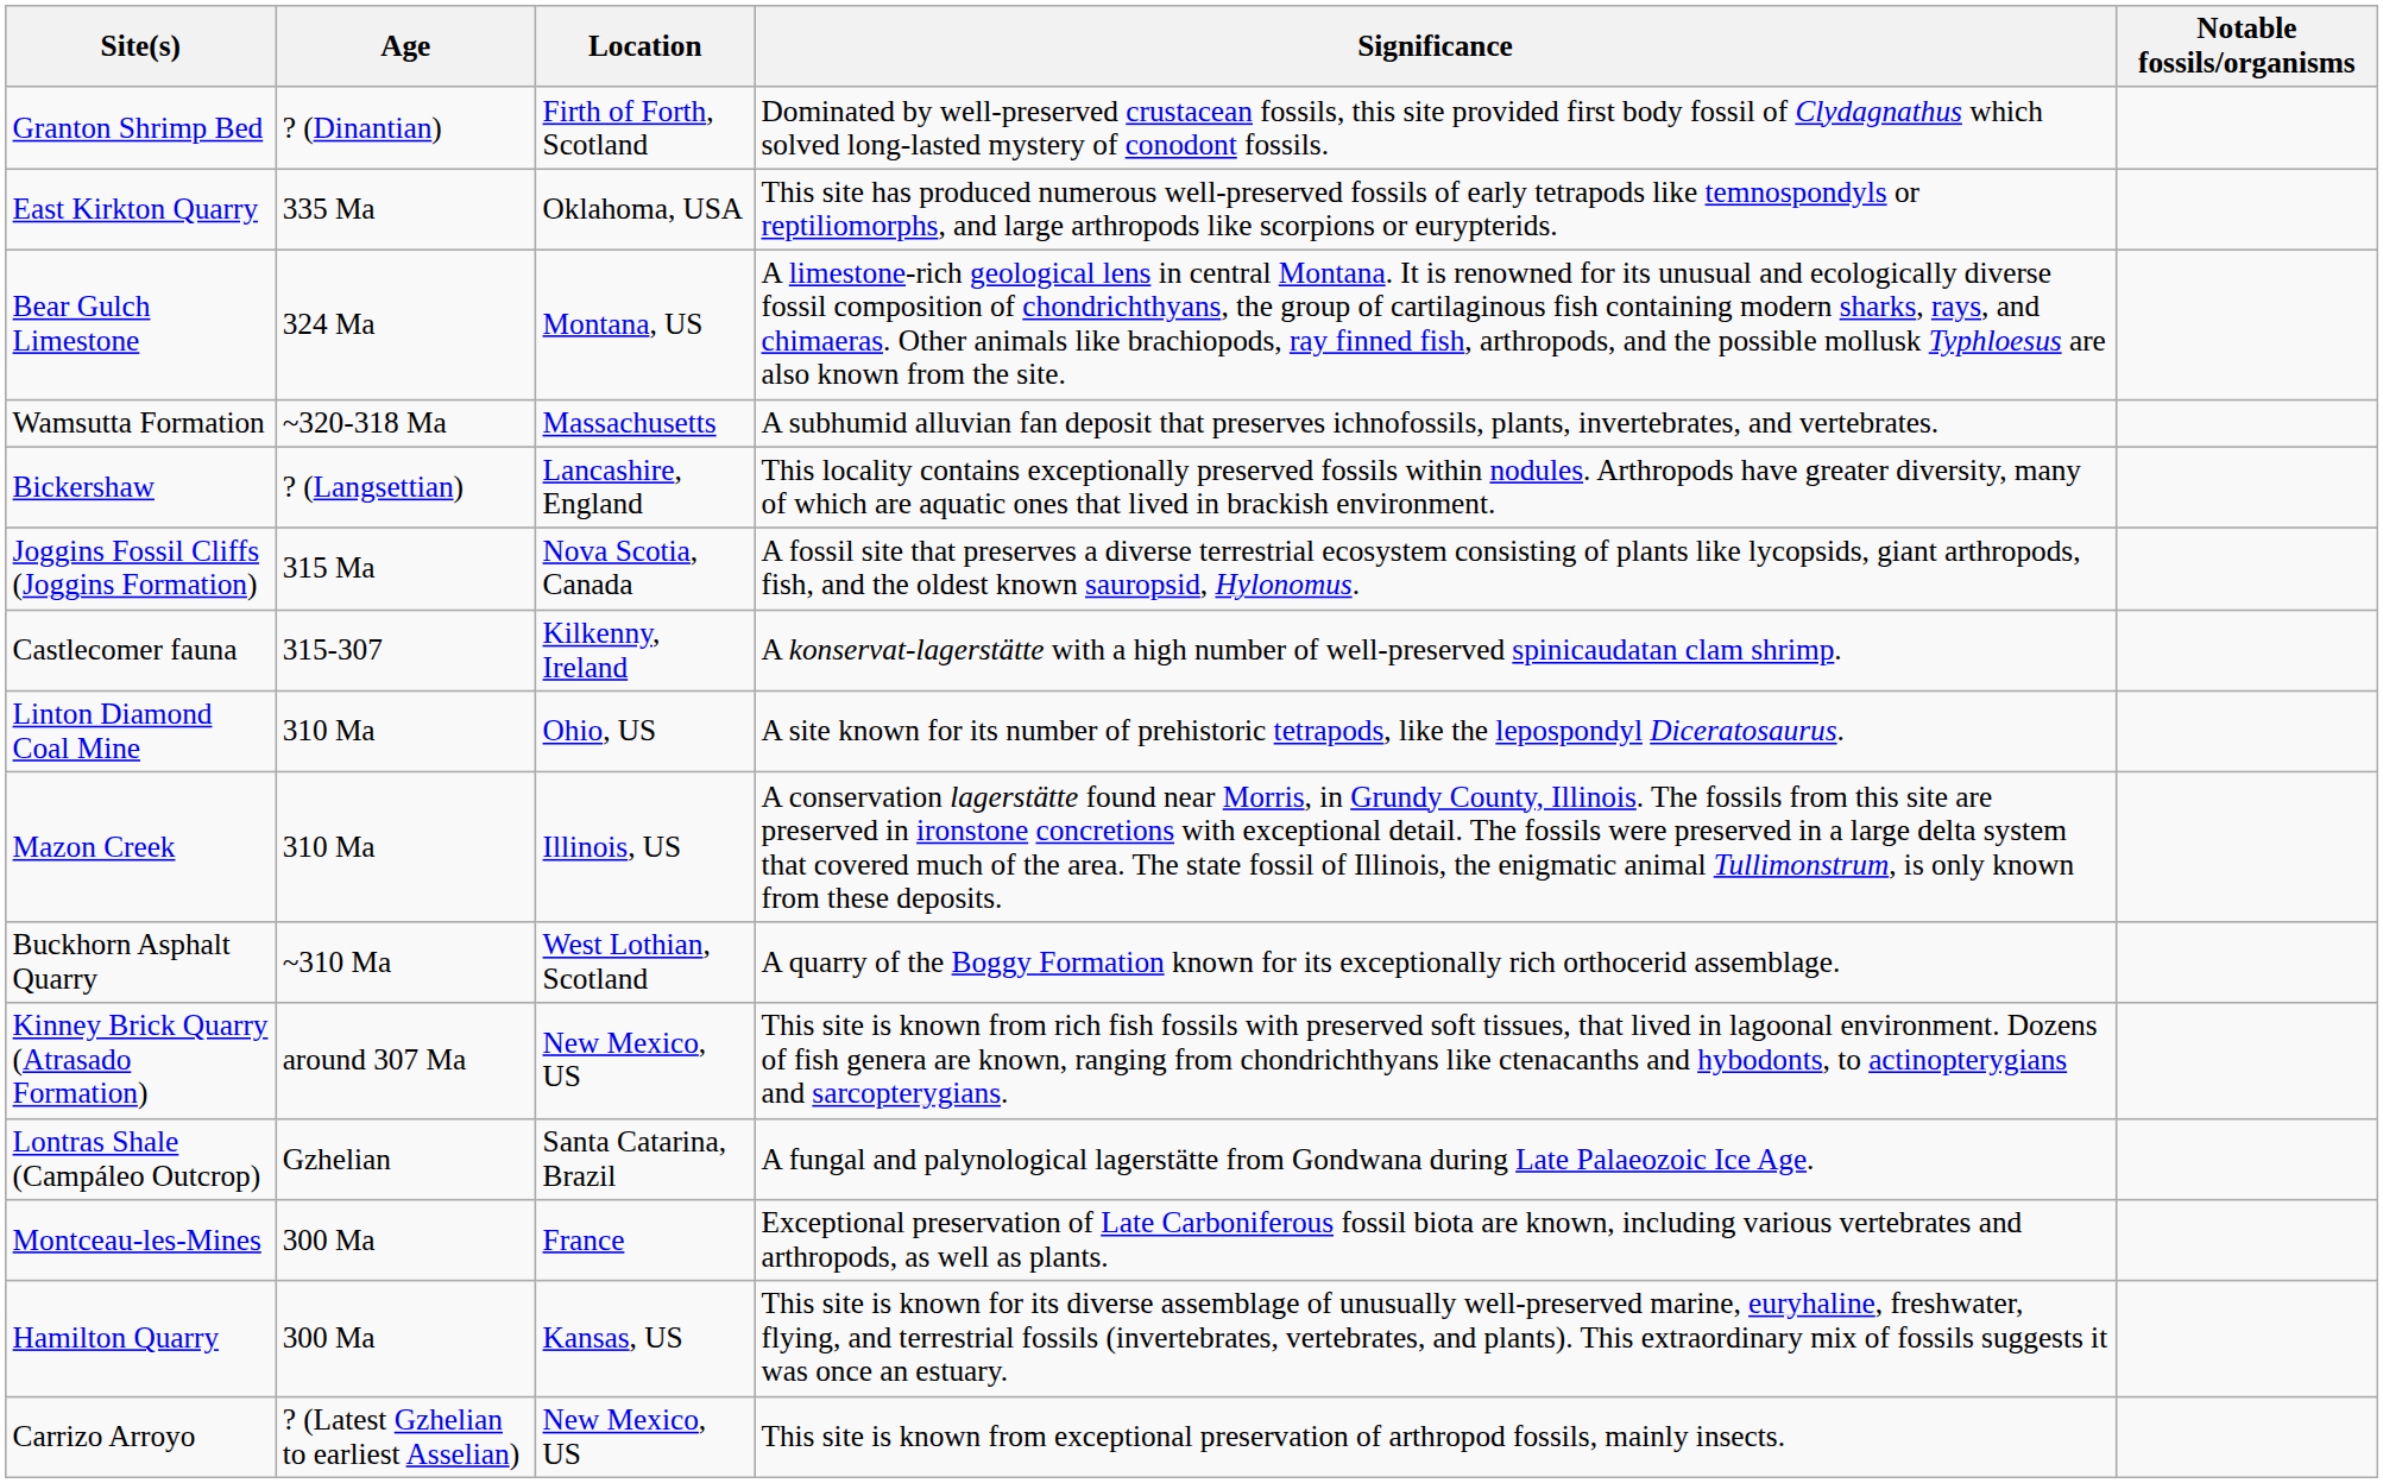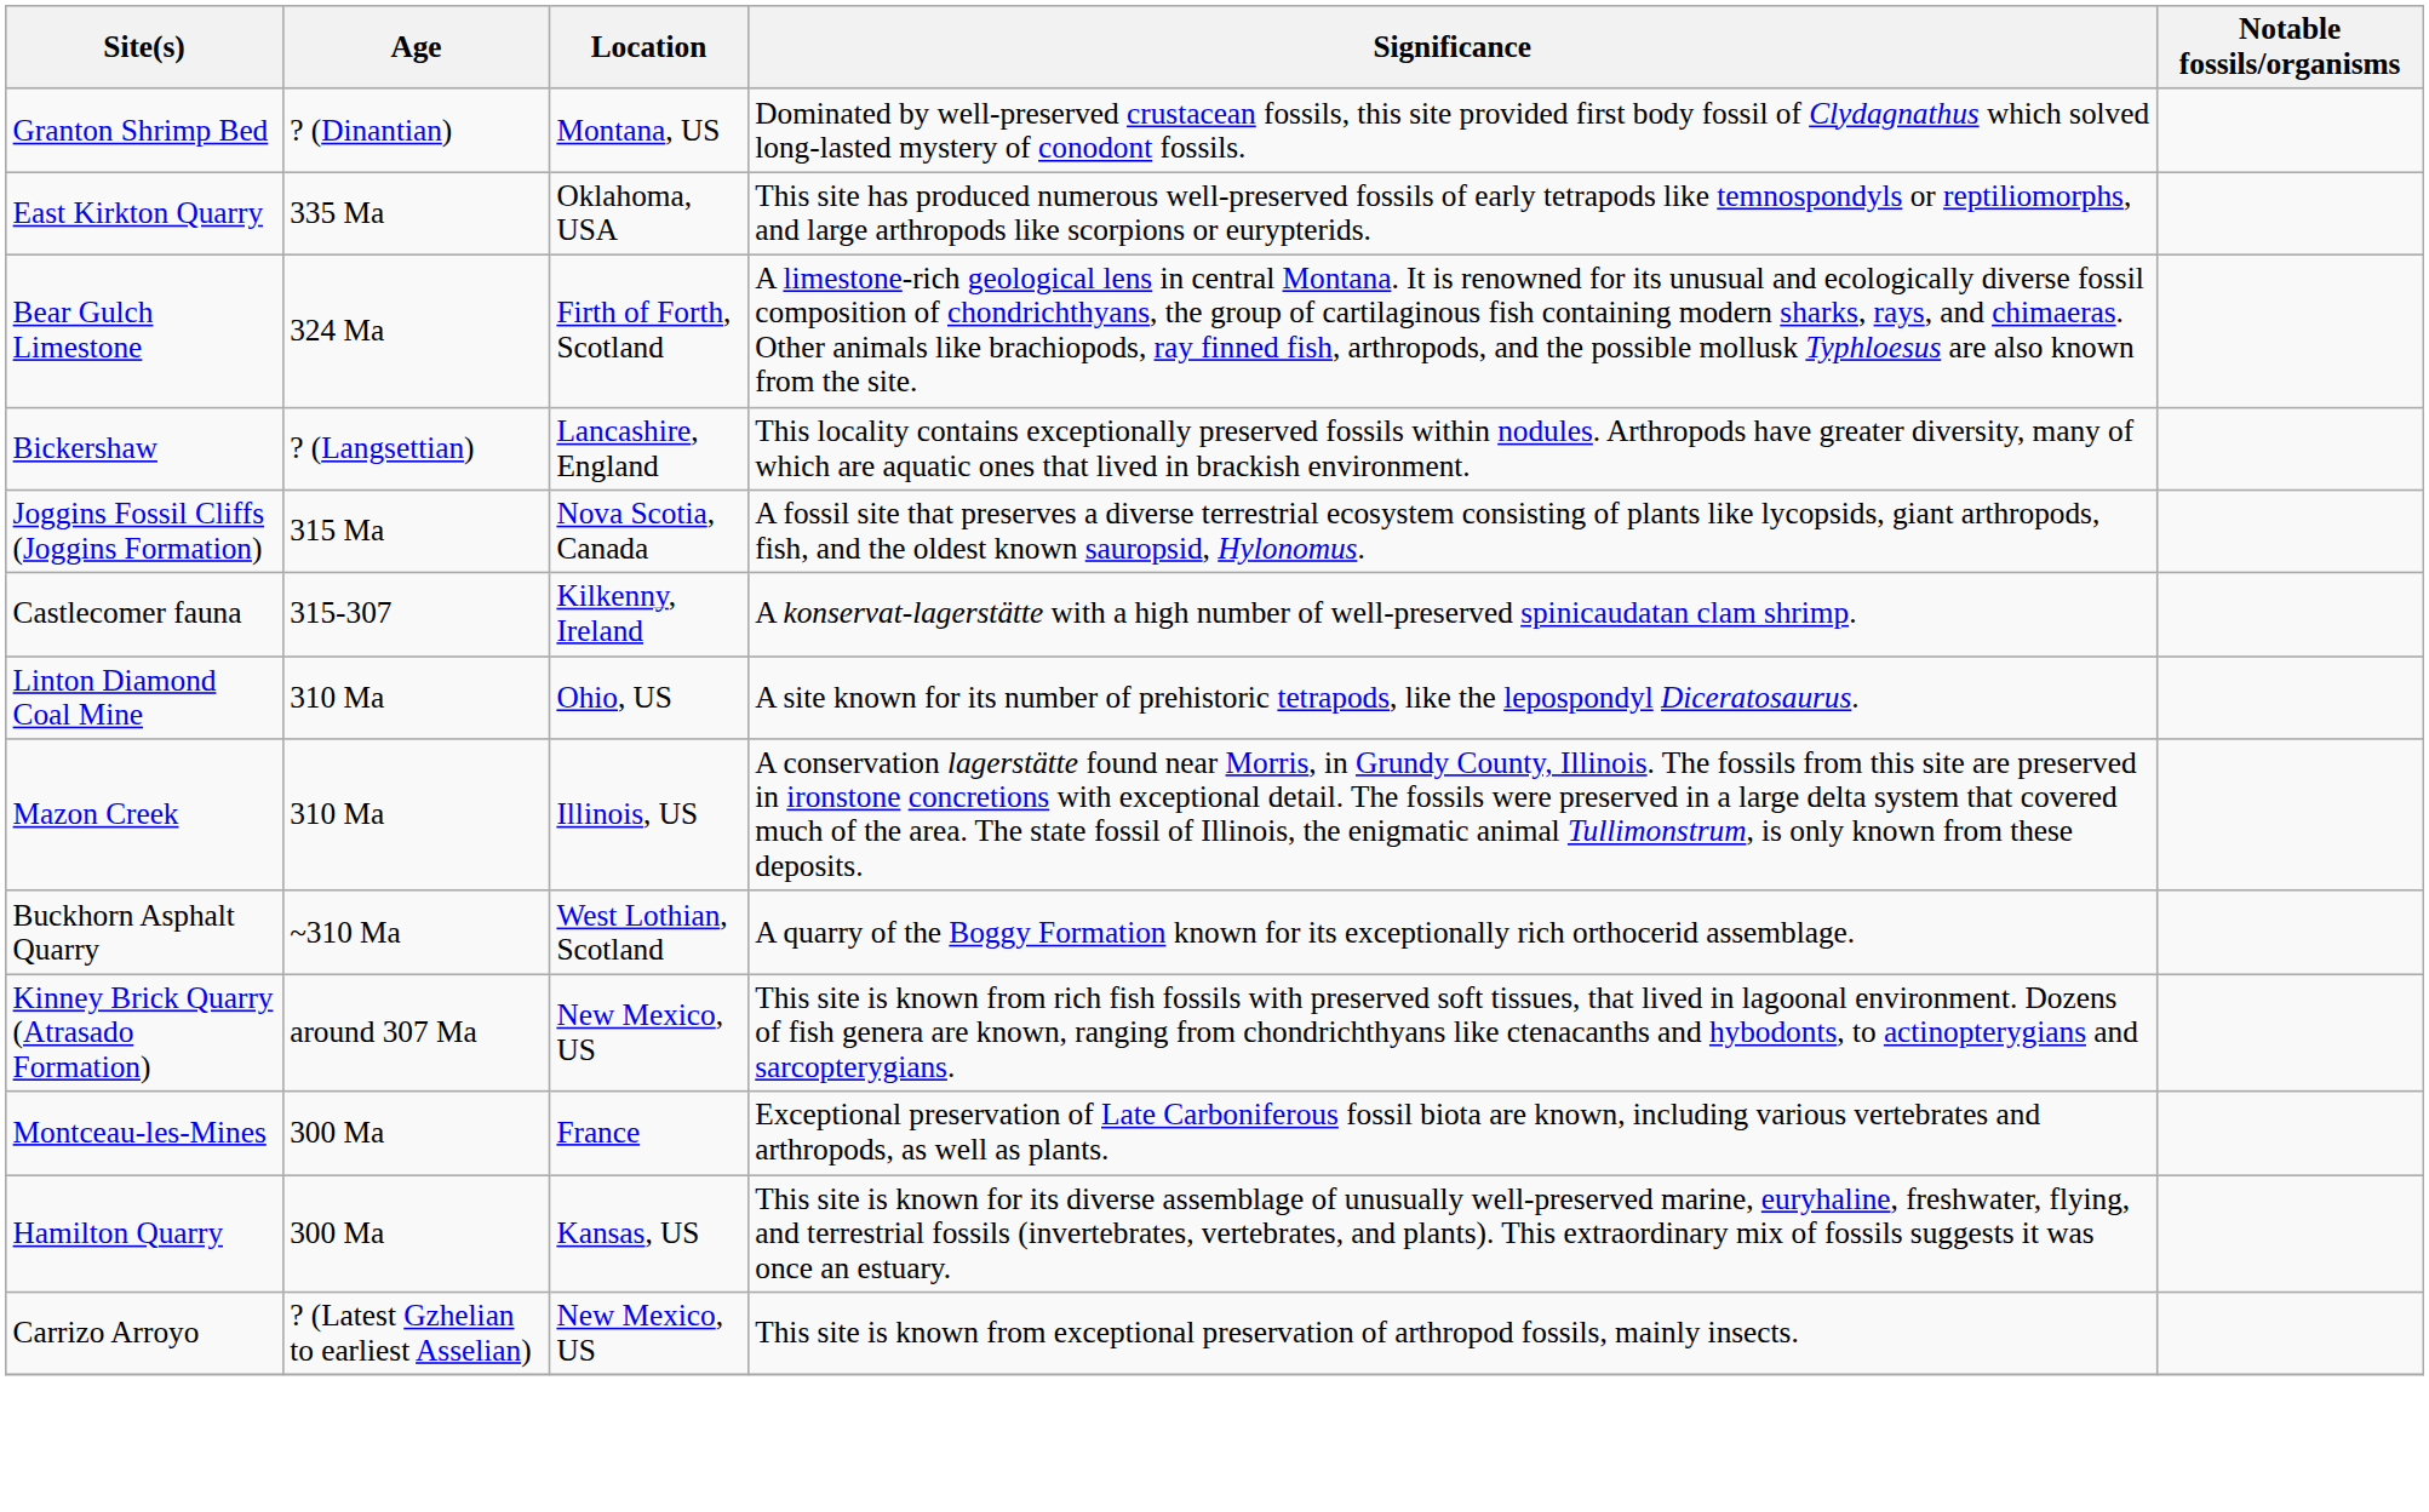Granton Shrimp Bed | Location: Firth of Forth, Scotland -> Montana, US
Bear Gulch Limestone | Location: Montana, US -> Firth of Forth, Scotland
- row: Wamsutta Formation | ~320-318 Ma | Massachusetts | A subhumid alluvian fan deposit that preserves ichnofossils, plants, invertebrates, and vertebrates.
- row: Lontras Shale (Campáleo Outcrop) | Gzhelian | Santa Catarina, Brazil | A fungal and palynological lagerstätte from Gondwana during Late Palaeozoic Ice Age.
